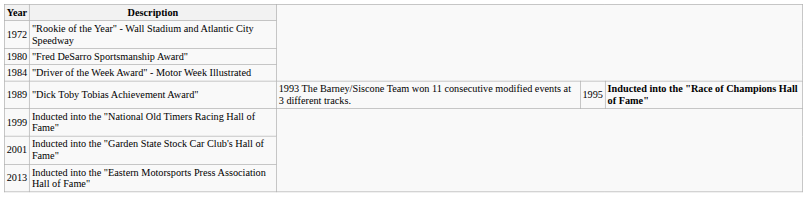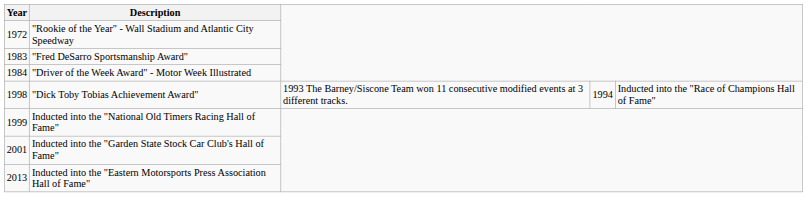"Fred DeSarro Sportsmanship Award" | Year: 1980 -> 1983
"Dick Toby Tobias Achievement Award" | Year: 1989 -> 1998
"Dick Toby Tobias Achievement Award" | column 4: 1995 -> 1994
"Dick Toby Tobias Achievement Award" | column 5: bold -> normal
